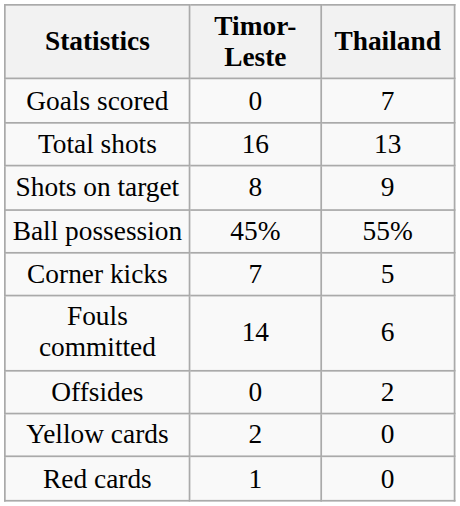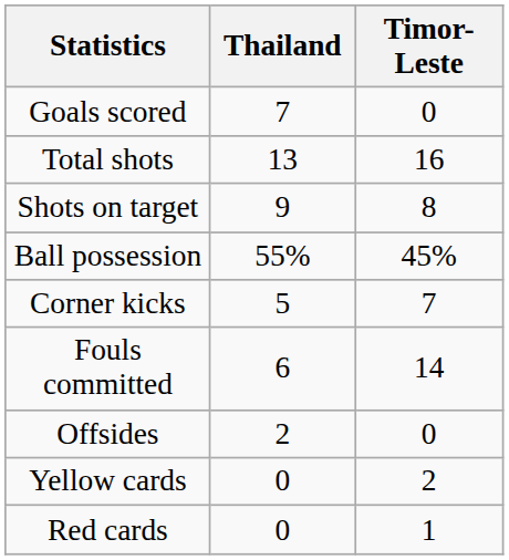columns swapped: Timor-Leste <-> Thailand
